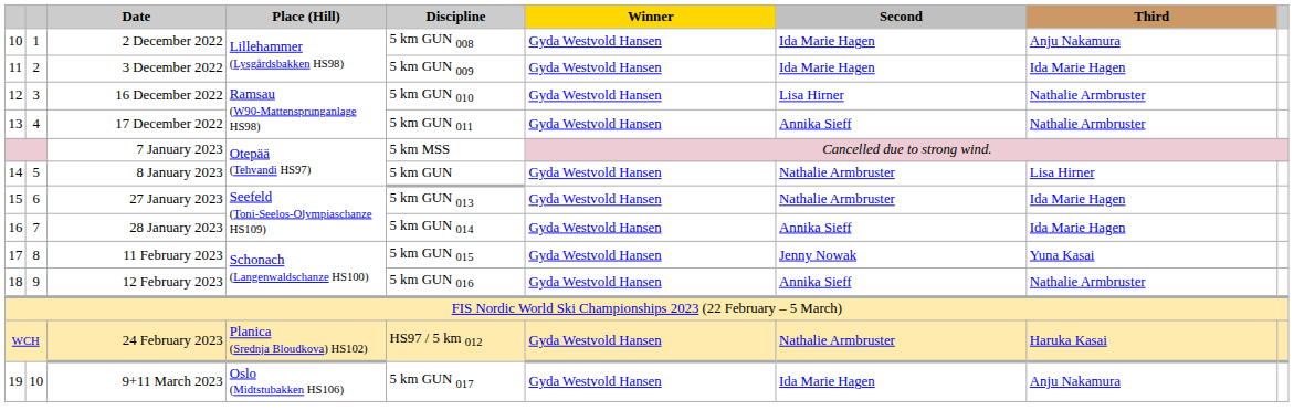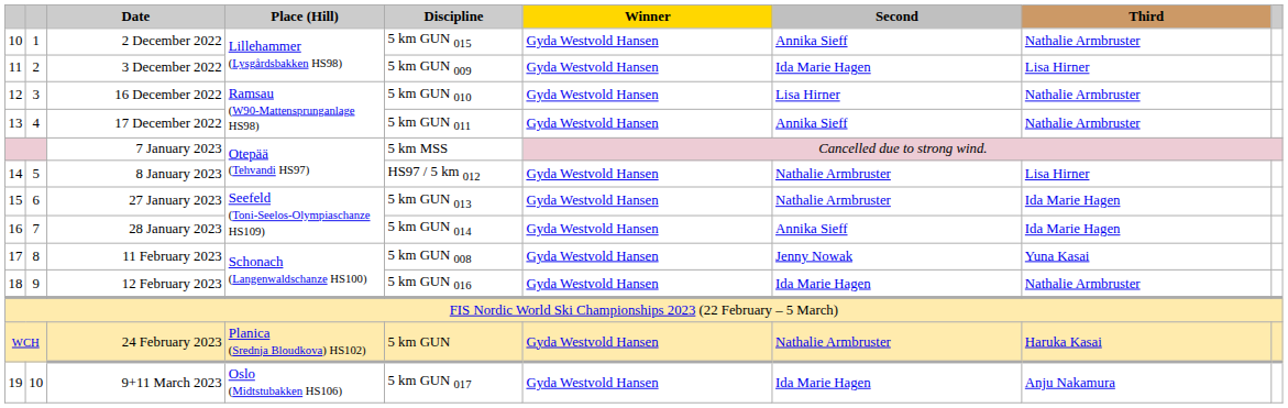2 December 2022 | Discipline: 5 km GUN 008 -> 5 km GUN 015
2 December 2022 | Second: Ida Marie Hagen -> Annika Sieff
2 December 2022 | Third: Anju Nakamura -> Nathalie Armbruster
3 December 2022 | Third: Ida Marie Hagen -> Lisa Hirner
8 January 2023 | Discipline: 5 km GUN -> HS97 / 5 km 012
11 February 2023 | Discipline: 5 km GUN 015 -> 5 km GUN 008
12 February 2023 | Second: Annika Sieff -> Ida Marie Hagen
24 February 2023 | Discipline: HS97 / 5 km 012 -> 5 km GUN
